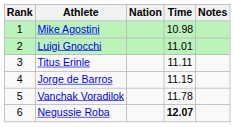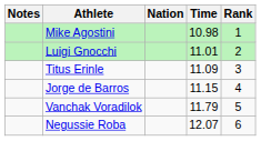columns swapped: Rank <-> Notes
Titus Erinle | Time: 11.11 -> 11.09
Vanchak Voradilok | Time: 11.78 -> 11.79
Negussie Roba | Time: bold -> normal
